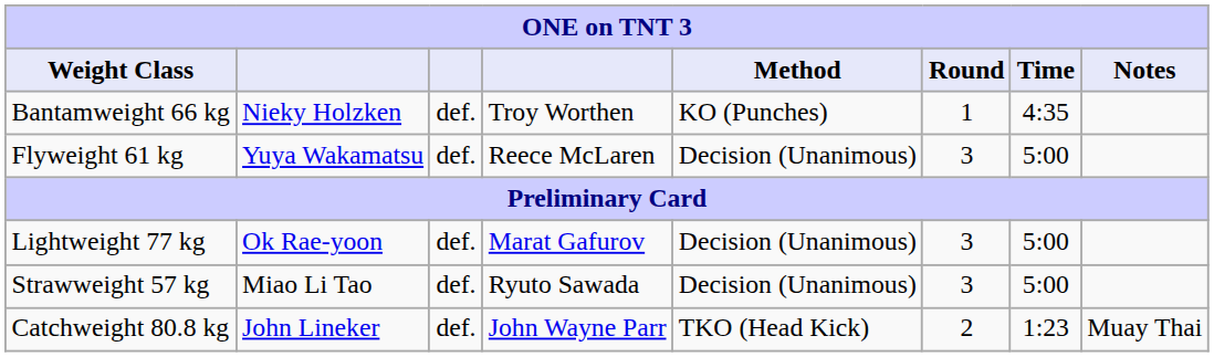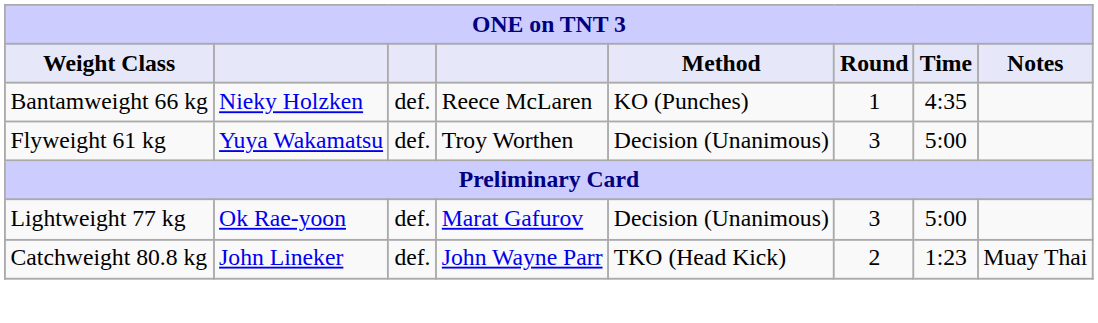Bantamweight 66 kg | column 4: Troy Worthen -> Reece McLaren
Flyweight 61 kg | column 4: Reece McLaren -> Troy Worthen
- row: Strawweight 57 kg | Miao Li Tao | def. | Ryuto Sawada | Decision (Unanimous) | 3 | 5:00
